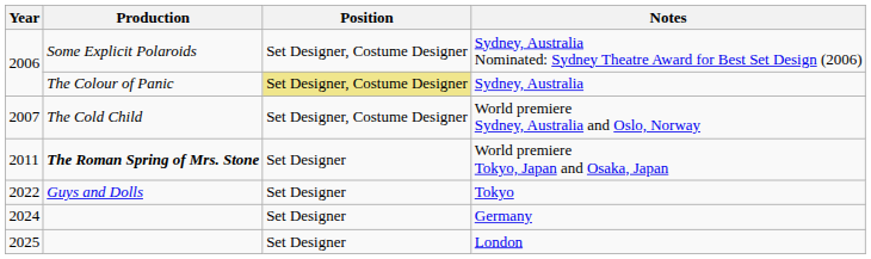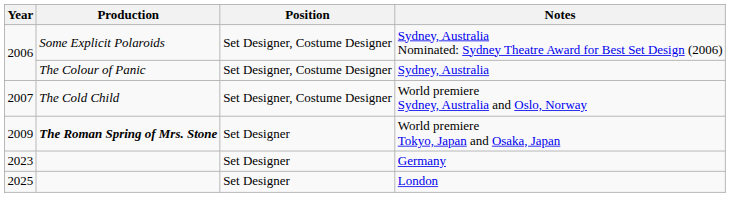Sydney, Australia | Position: khaki background -> no background
World premiere Tokyo, Japan and Osaka, Japan | Year: 2011 -> 2009
- row: 2022 | Guys and Dolls | Set Designer | Tokyo
Germany | Year: 2024 -> 2023
